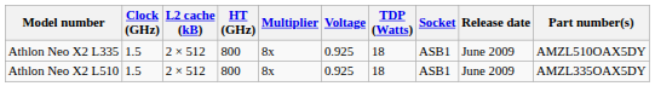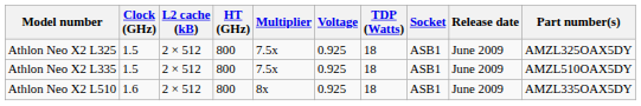+ row: Athlon Neo X2 L325 | 1.5 | 2 × 512 | 800 | 7.5x | 0.925 | 18 | ASB1 | June 2009 | AMZL325OAX5DY
Athlon Neo X2 L335 | Multiplier: 8x -> 7.5x
Athlon Neo X2 L510 | Clock (GHz): 1.5 -> 1.6
